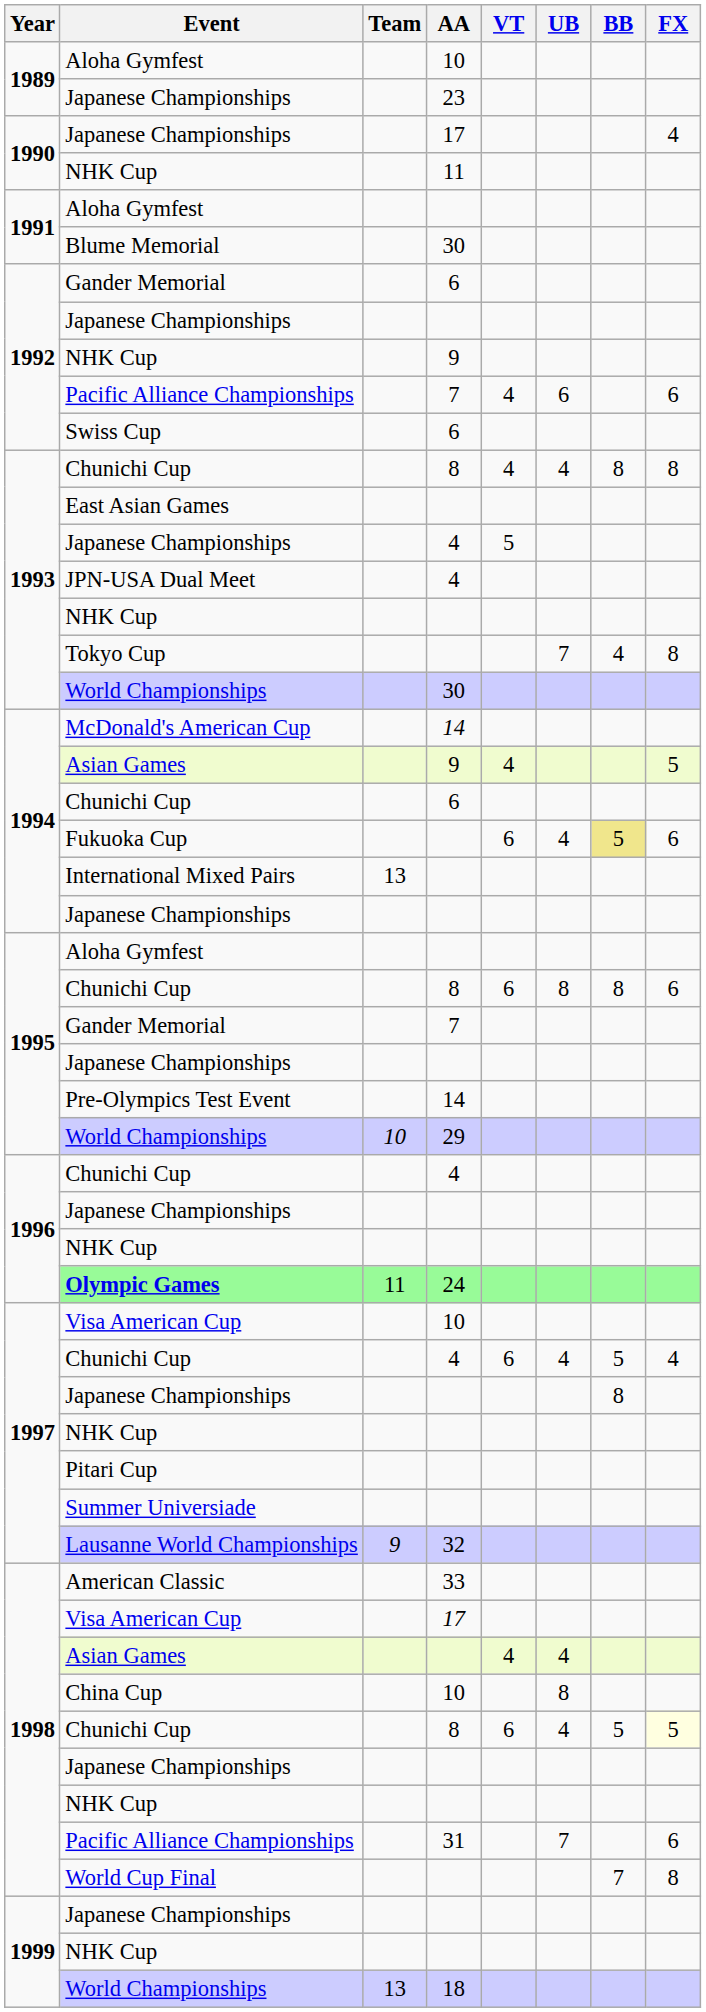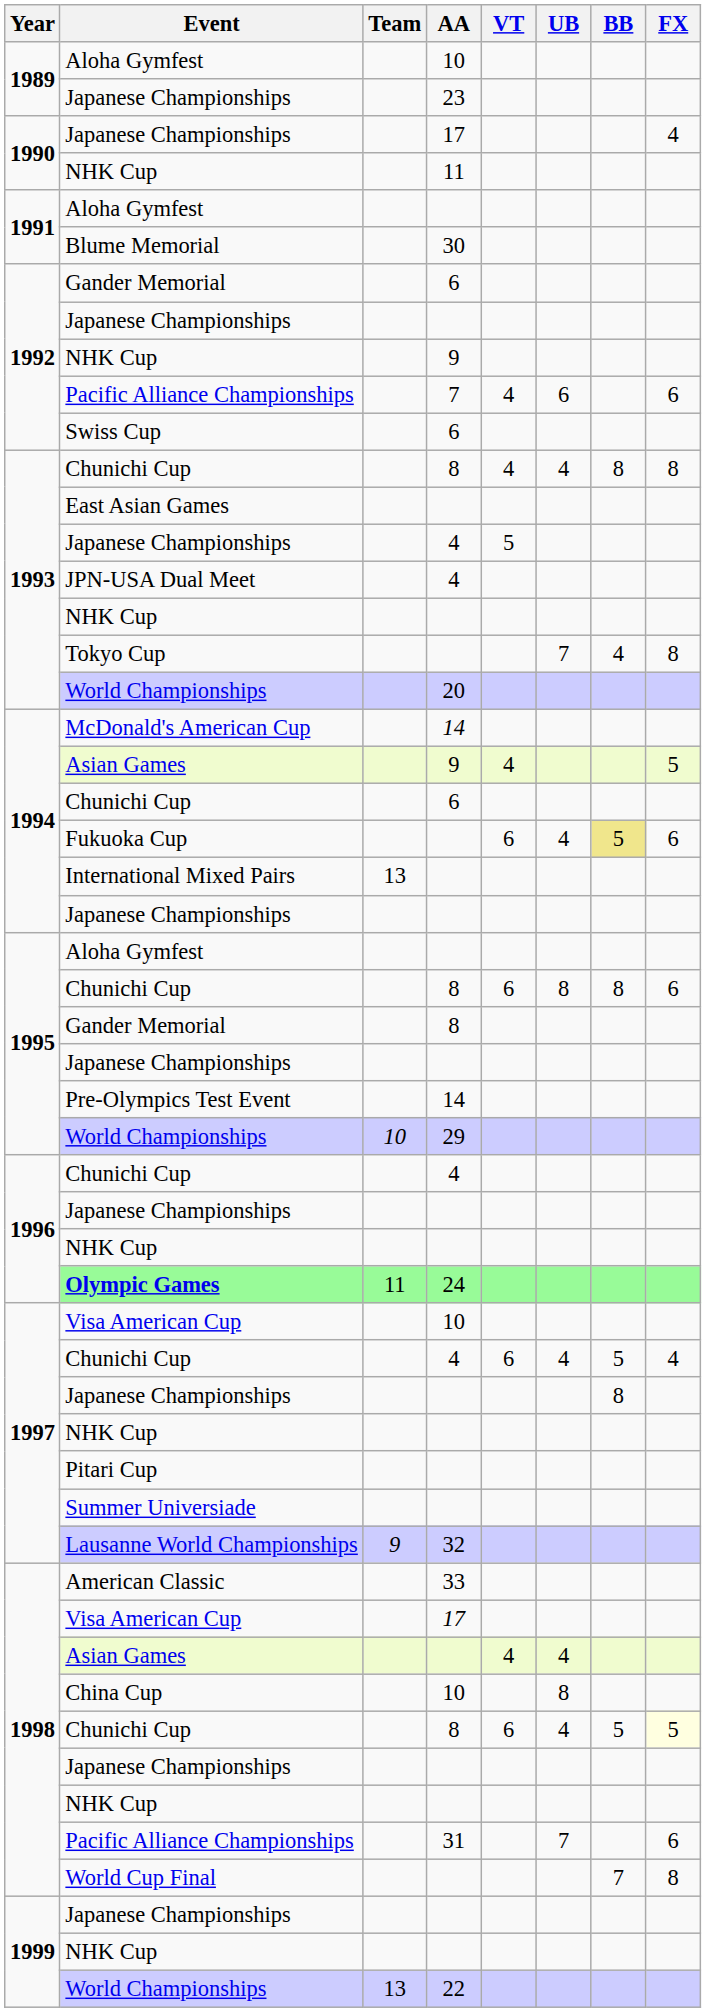1993 / World Championships | AA: 30 -> 20
1995 / Gander Memorial | AA: 7 -> 8
1999 / World Championships | AA: 18 -> 22
